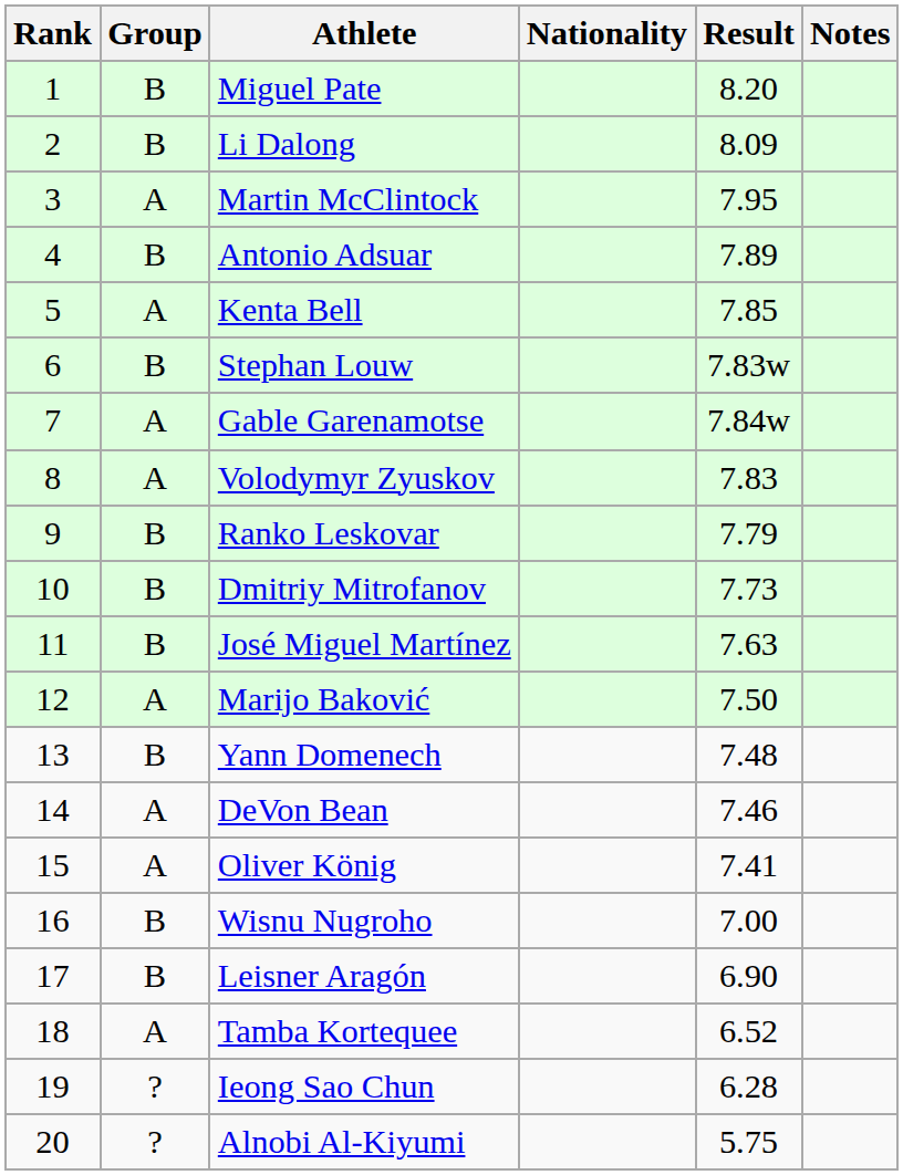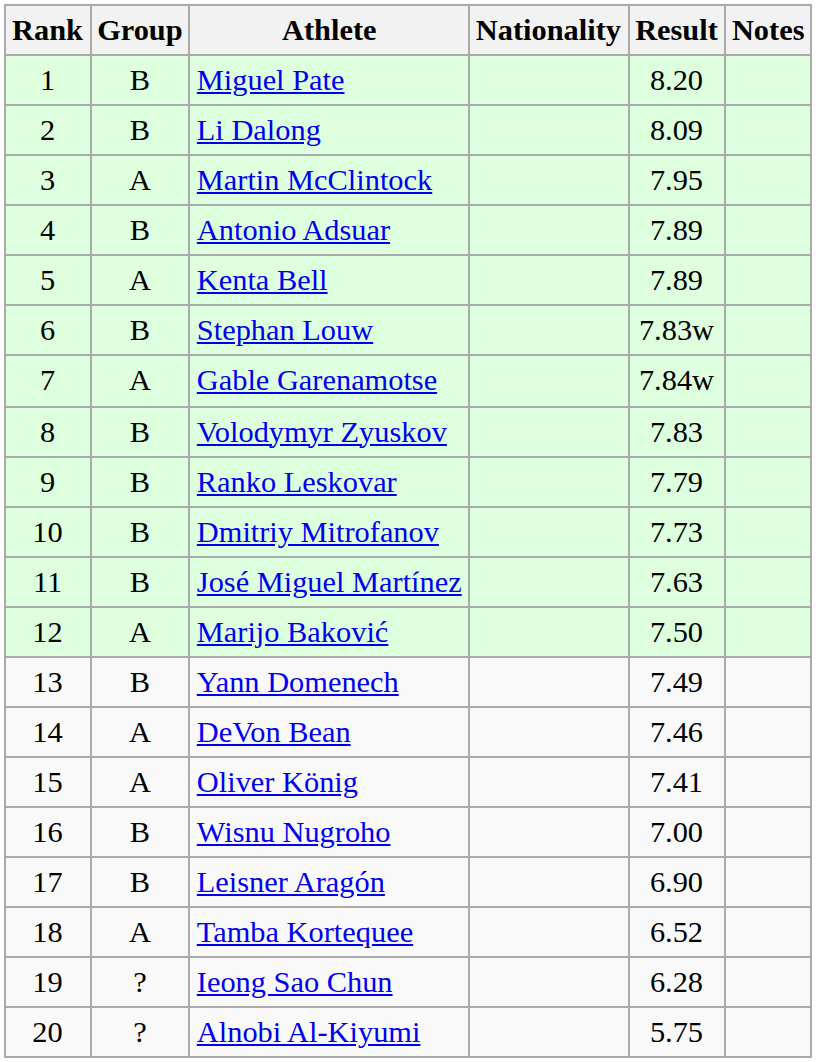Kenta Bell | Result: 7.85 -> 7.89
Volodymyr Zyuskov | Group: A -> B
Yann Domenech | Result: 7.48 -> 7.49
